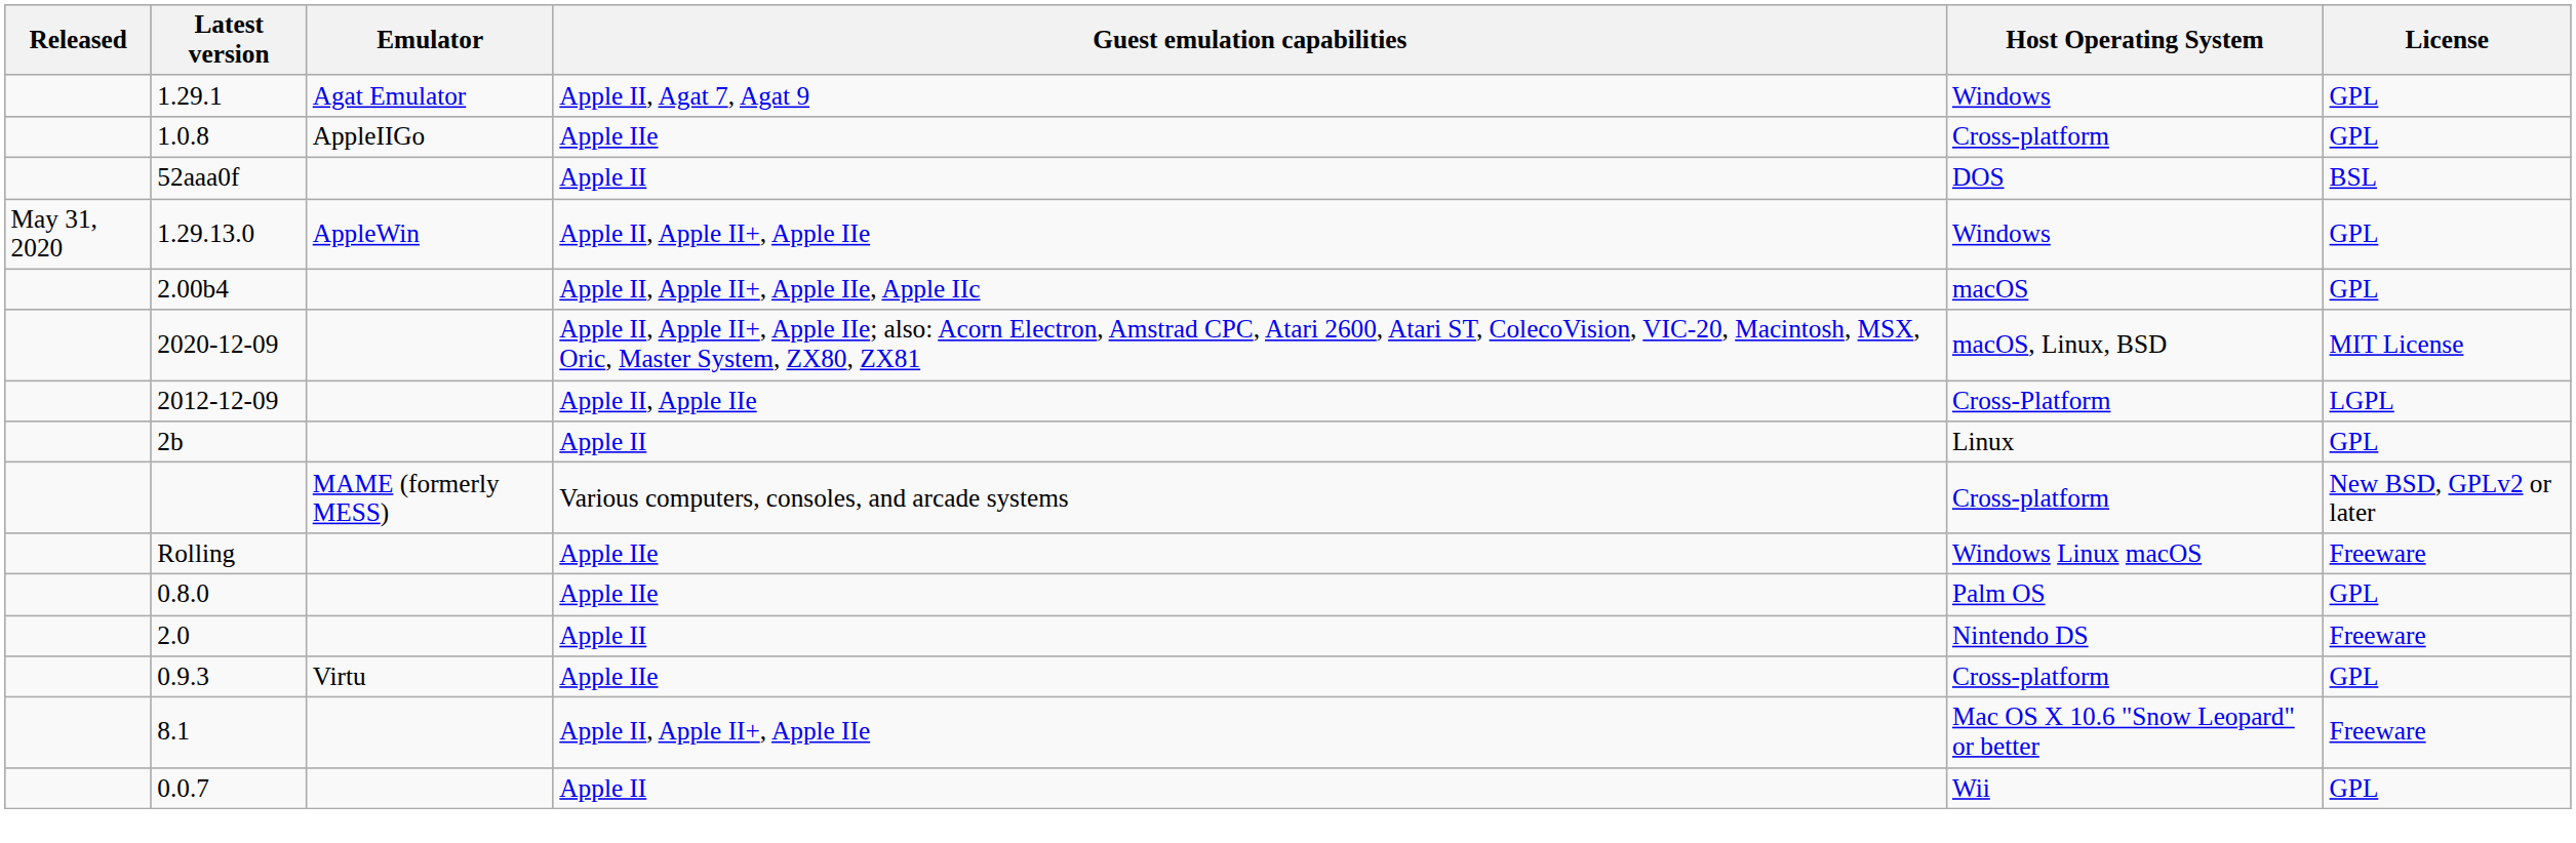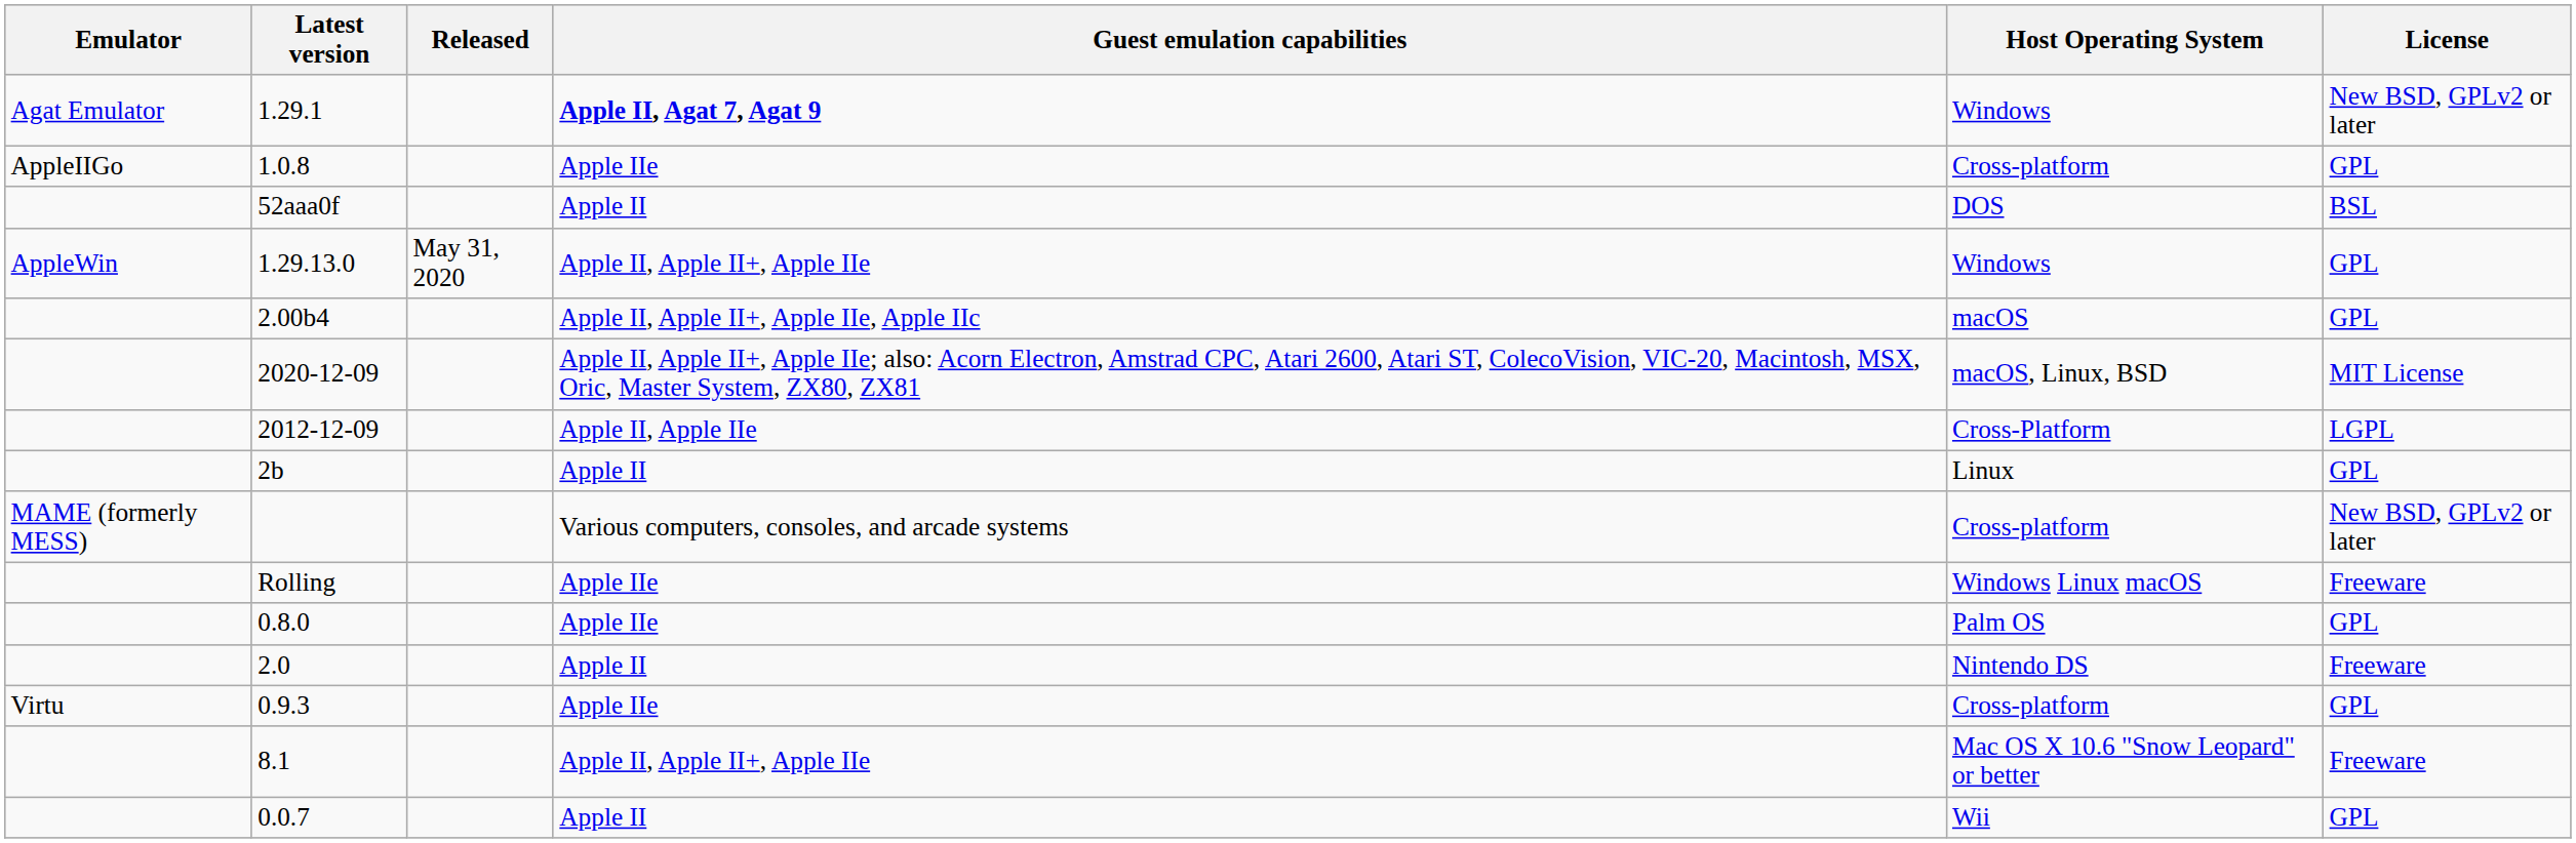columns swapped: Emulator <-> Released
1.29.1 | Guest emulation capabilities: normal -> bold
1.29.1 | License: GPL -> New BSD, GPLv2 or later
